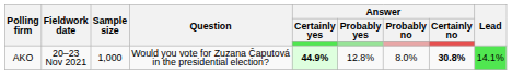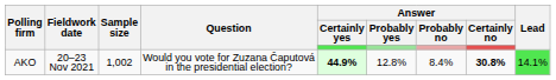AKO | Sample size: 1,000 -> 1,002
AKO | Answer / Probably no: 8.0% -> 8.4%
